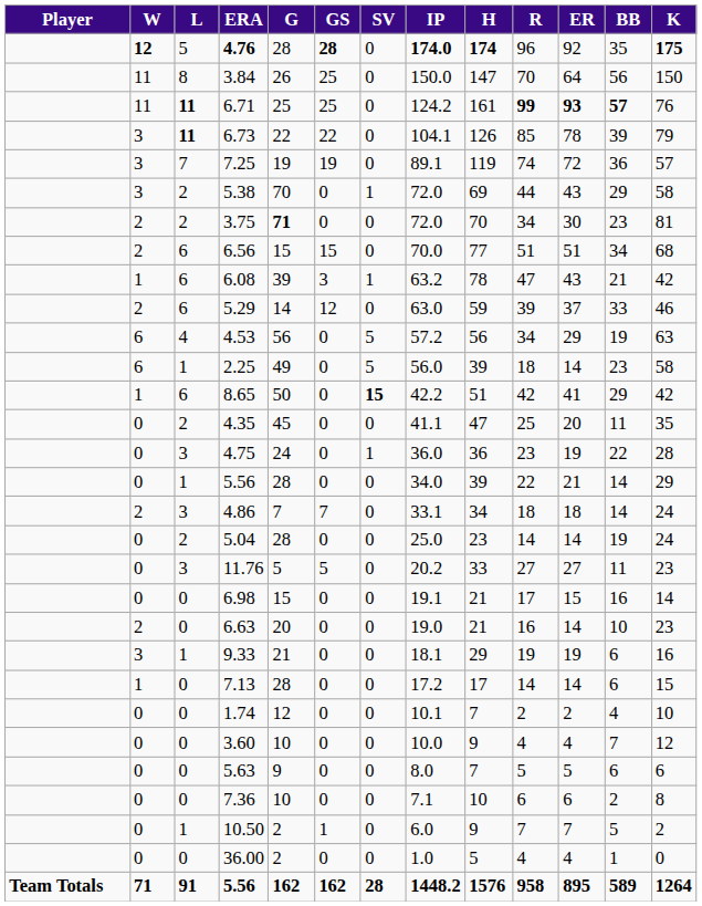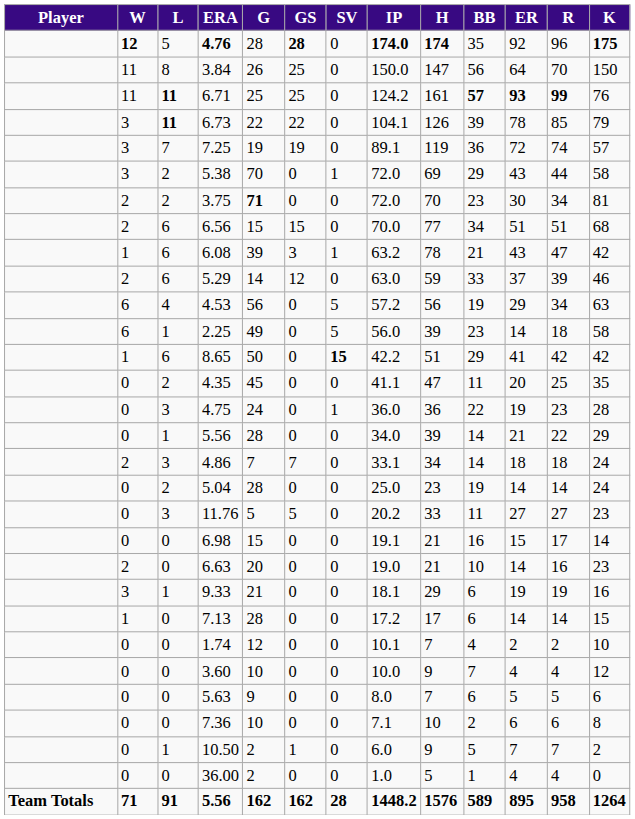columns swapped: R <-> BB
